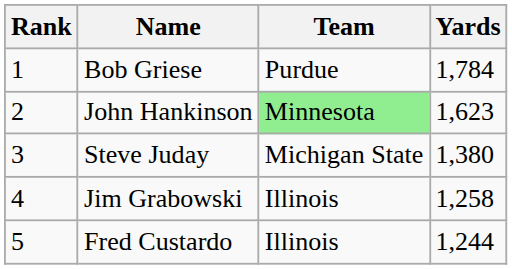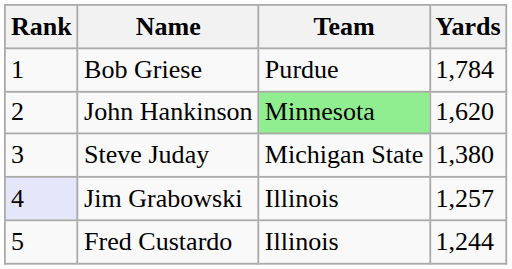John Hankinson | Yards: 1,623 -> 1,620
Jim Grabowski | Rank: no background -> lavender background
Jim Grabowski | Yards: 1,258 -> 1,257
